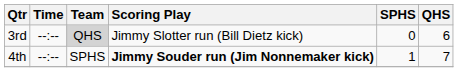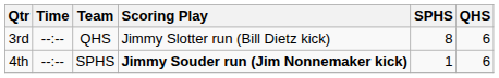3rd | Team: lightgrey background -> no background
3rd | SPHS: 0 -> 8
4th | QHS: 7 -> 6
